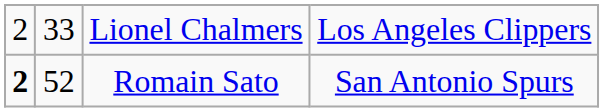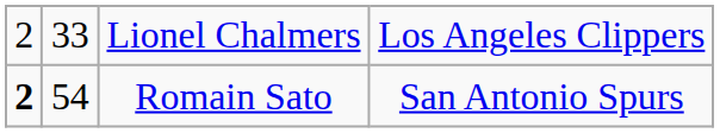Romain Sato | column 2: 52 -> 54
